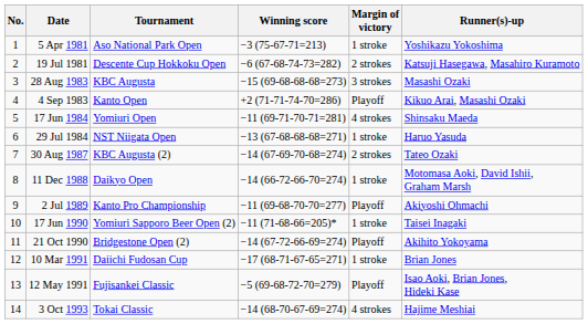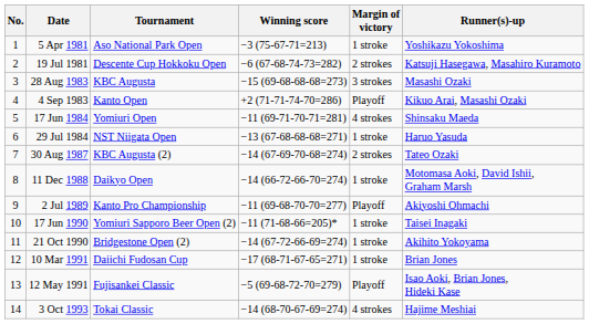21 Oct 1990 | Margin of victory: Playoff -> 1 stroke
